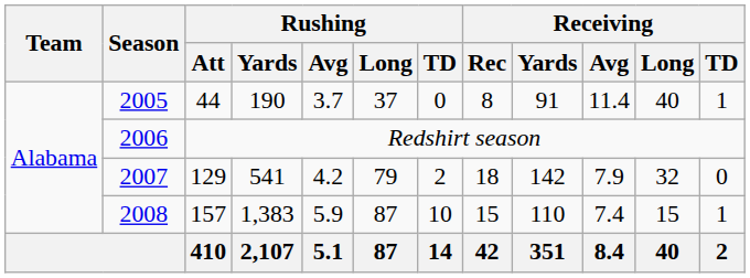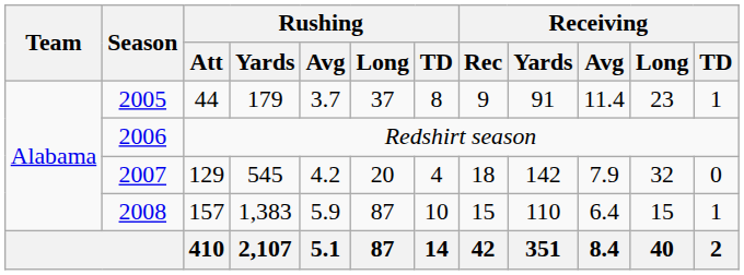2005 | Rushing / Yards: 190 -> 179
2005 | Rushing / TD: 0 -> 8
2005 | Receiving / Rec: 8 -> 9
2005 | Receiving / Long: 40 -> 23
2007 | Rushing / Yards: 541 -> 545
2007 | Rushing / Long: 79 -> 20
2007 | Rushing / TD: 2 -> 4
2008 | Receiving / Avg: 7.4 -> 6.4
